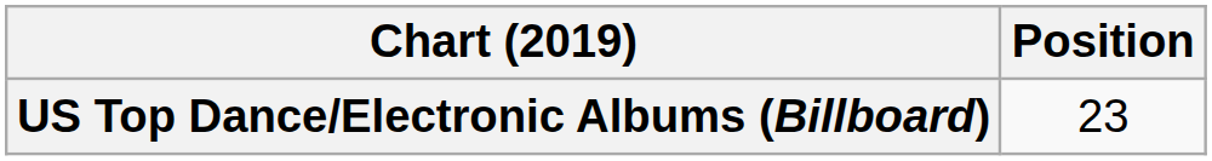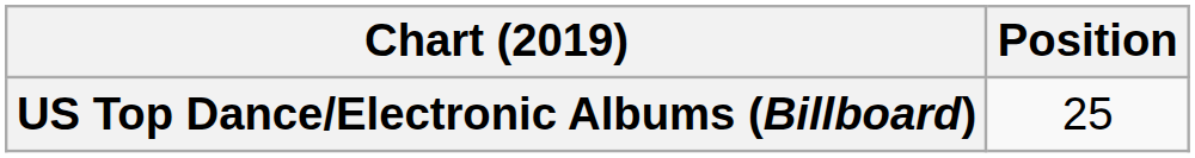US Top Dance/Electronic Albums (Billboard) | Position: 23 -> 25
